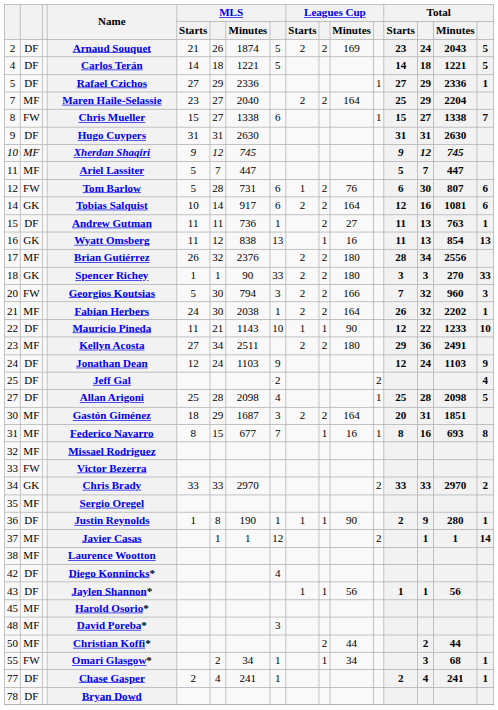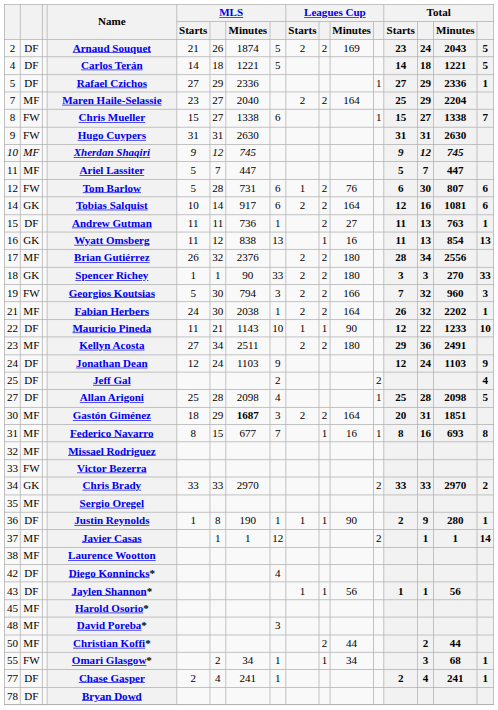Hugo Cuypers | column 2: DF -> FW
Georgios Koutsias | column 1: 20 -> 19
Gastón Giménez | MLS / Minutes: normal -> bold
